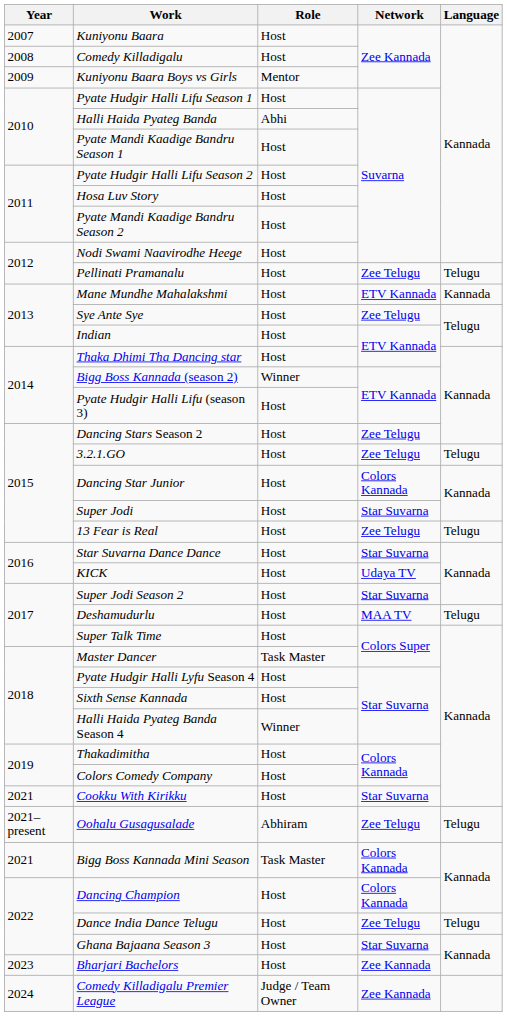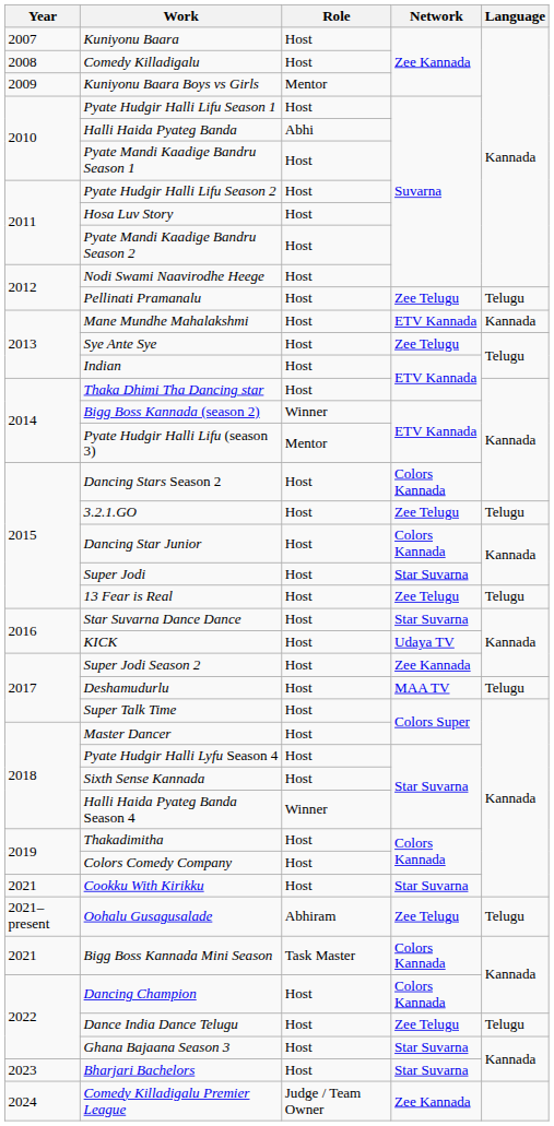Pyate Hudgir Halli Lifu (season 3) | Role: Host -> Mentor
Dancing Stars Season 2 | Network: Zee Telugu -> Colors Kannada
Super Jodi Season 2 | Network: Star Suvarna -> Zee Kannada
Master Dancer | Role: Task Master -> Host
Bharjari Bachelors | Network: Zee Kannada -> Star Suvarna
